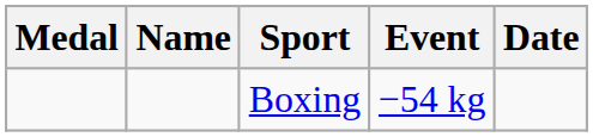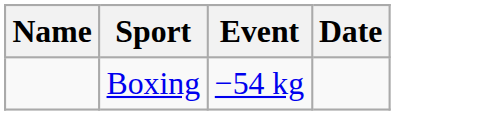- column: Medal
